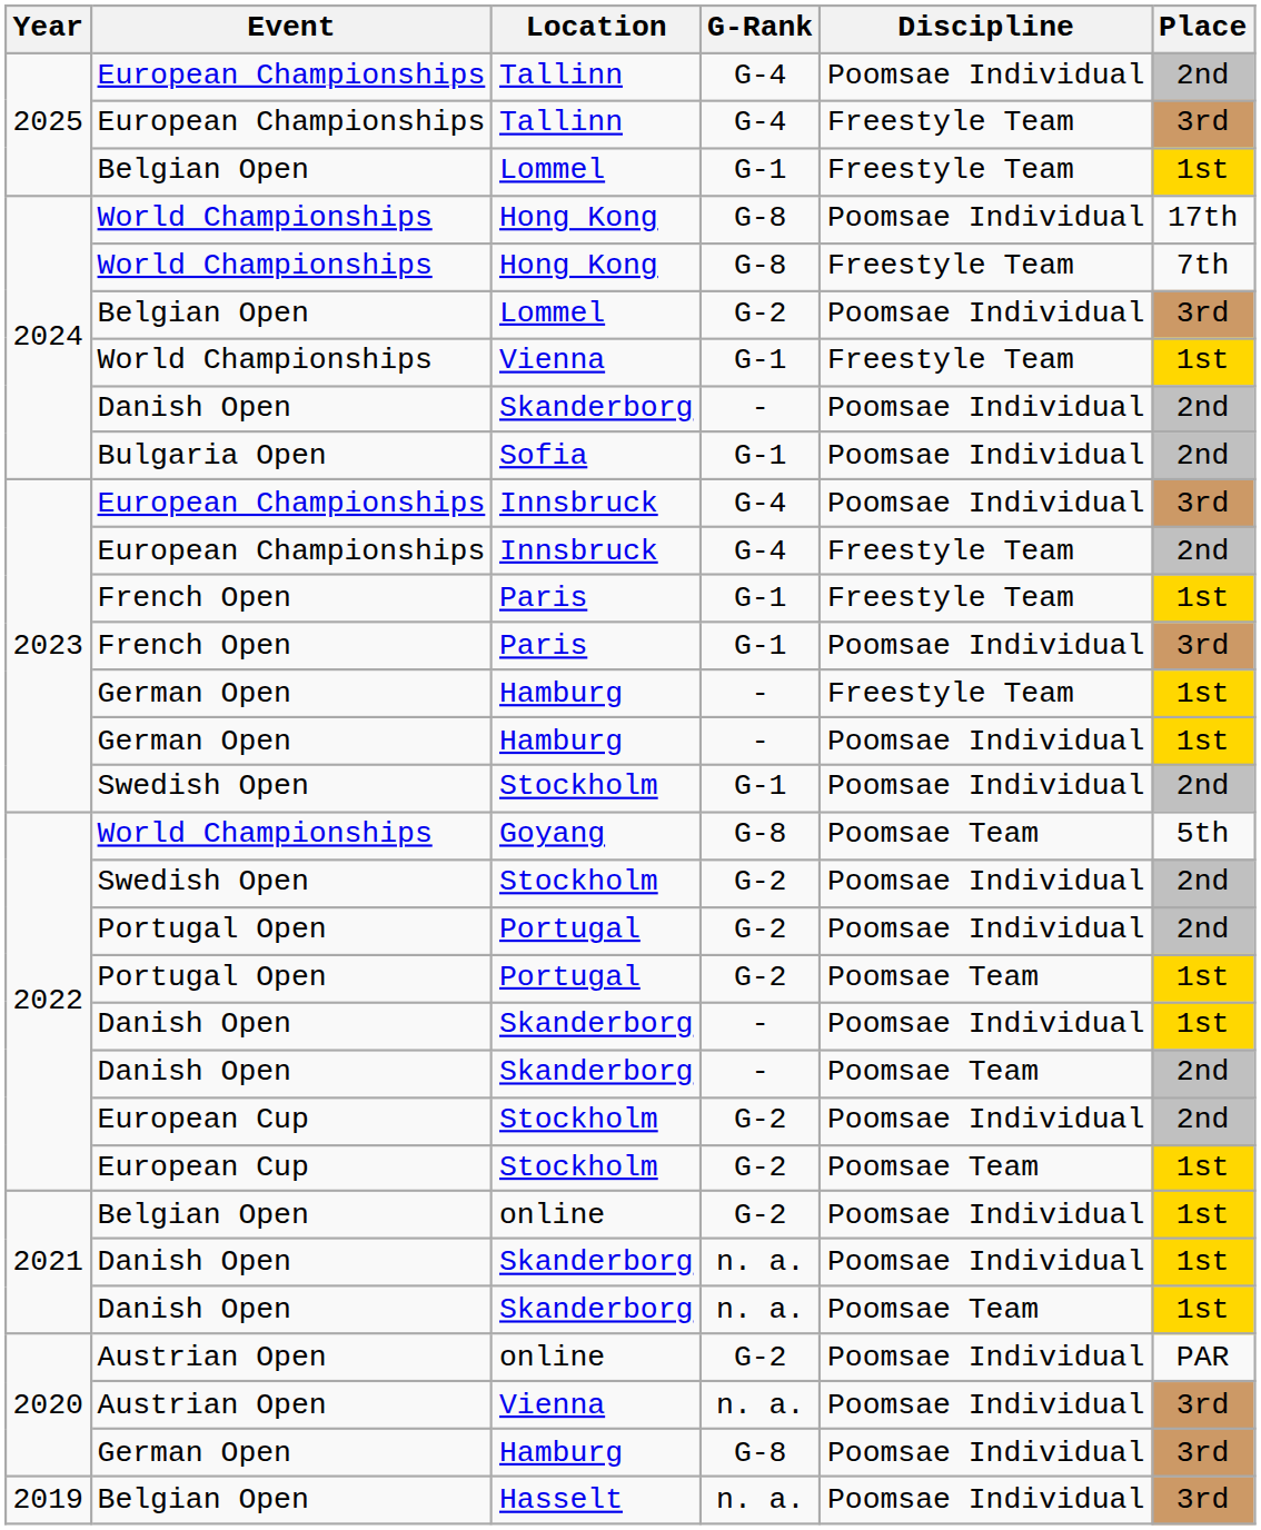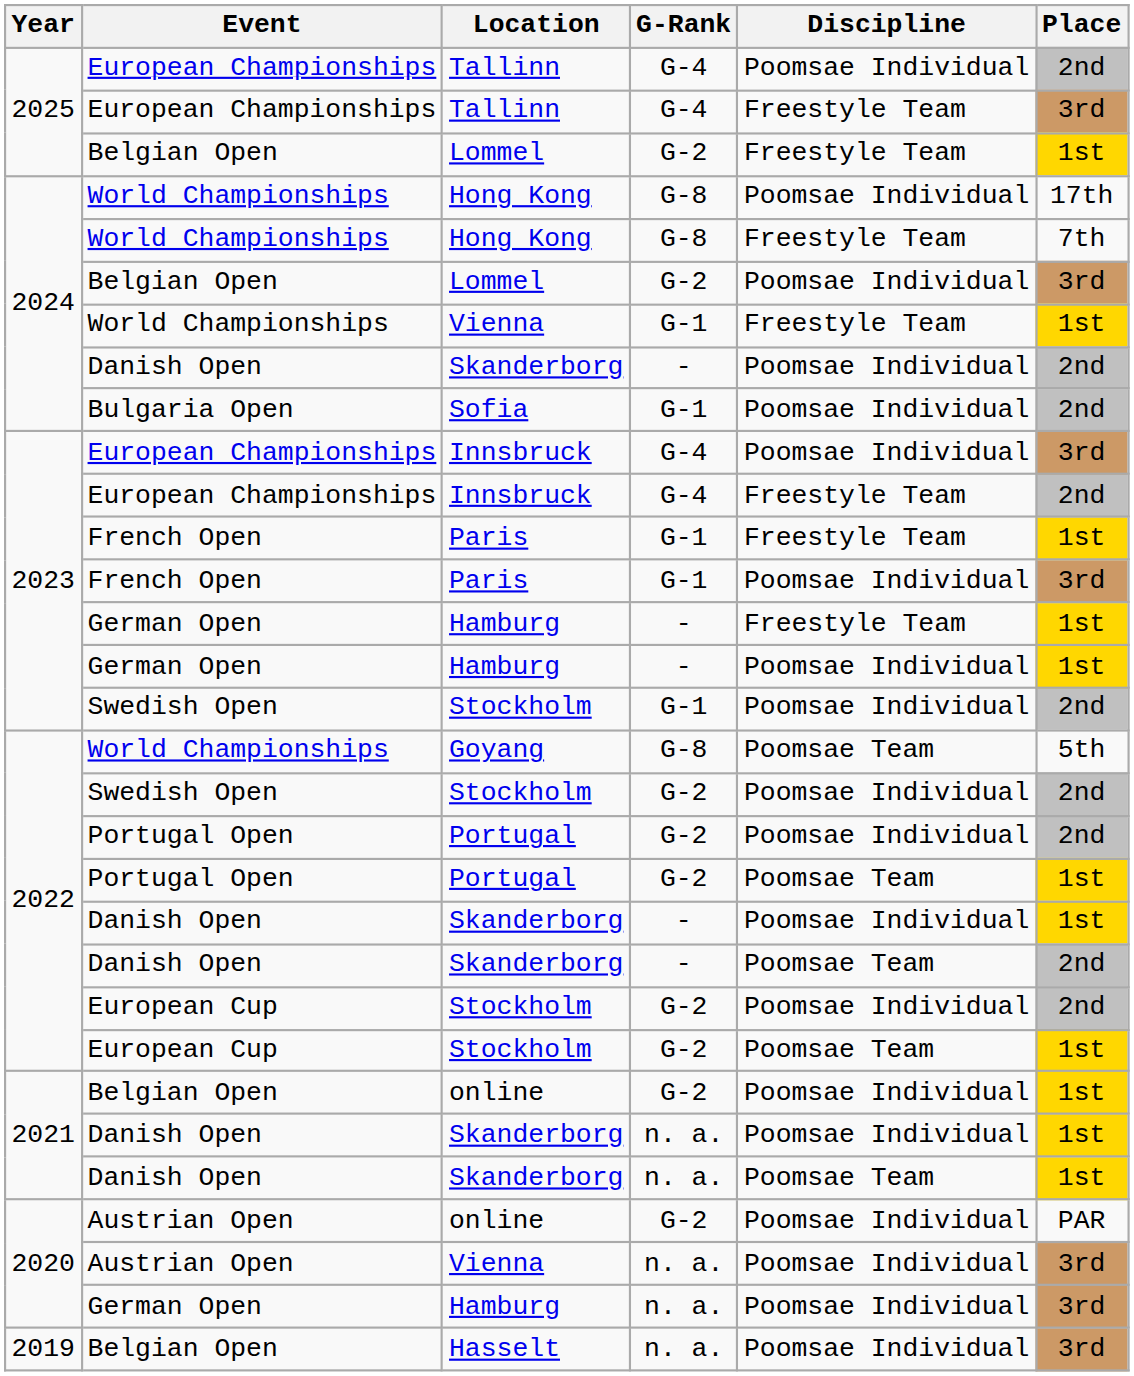2025 / Lommel | G-Rank: G-1 -> G-2
2020 / Hamburg | G-Rank: G-8 -> n. a.
